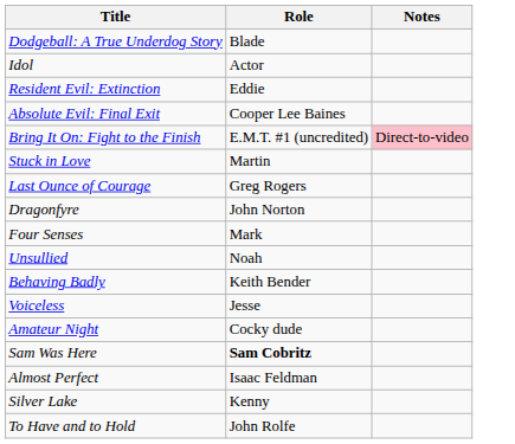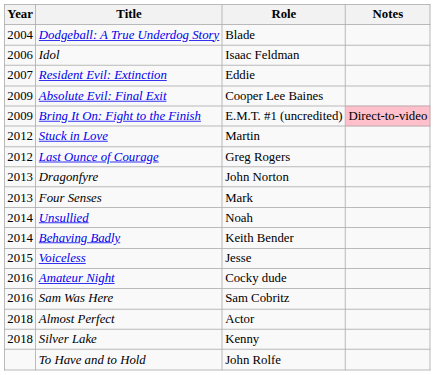+ column: Year | 2004 | 2006 | 2007 | 2009 | 2009 | 2012 | 2012 | 2013 | 2013 | 2014 | 2014 | 2015 | 2016 | 2016 | 2018 | 2018
Idol | Role: Actor -> Isaac Feldman
Sam Was Here | Role: bold -> normal
Almost Perfect | Role: Isaac Feldman -> Actor
